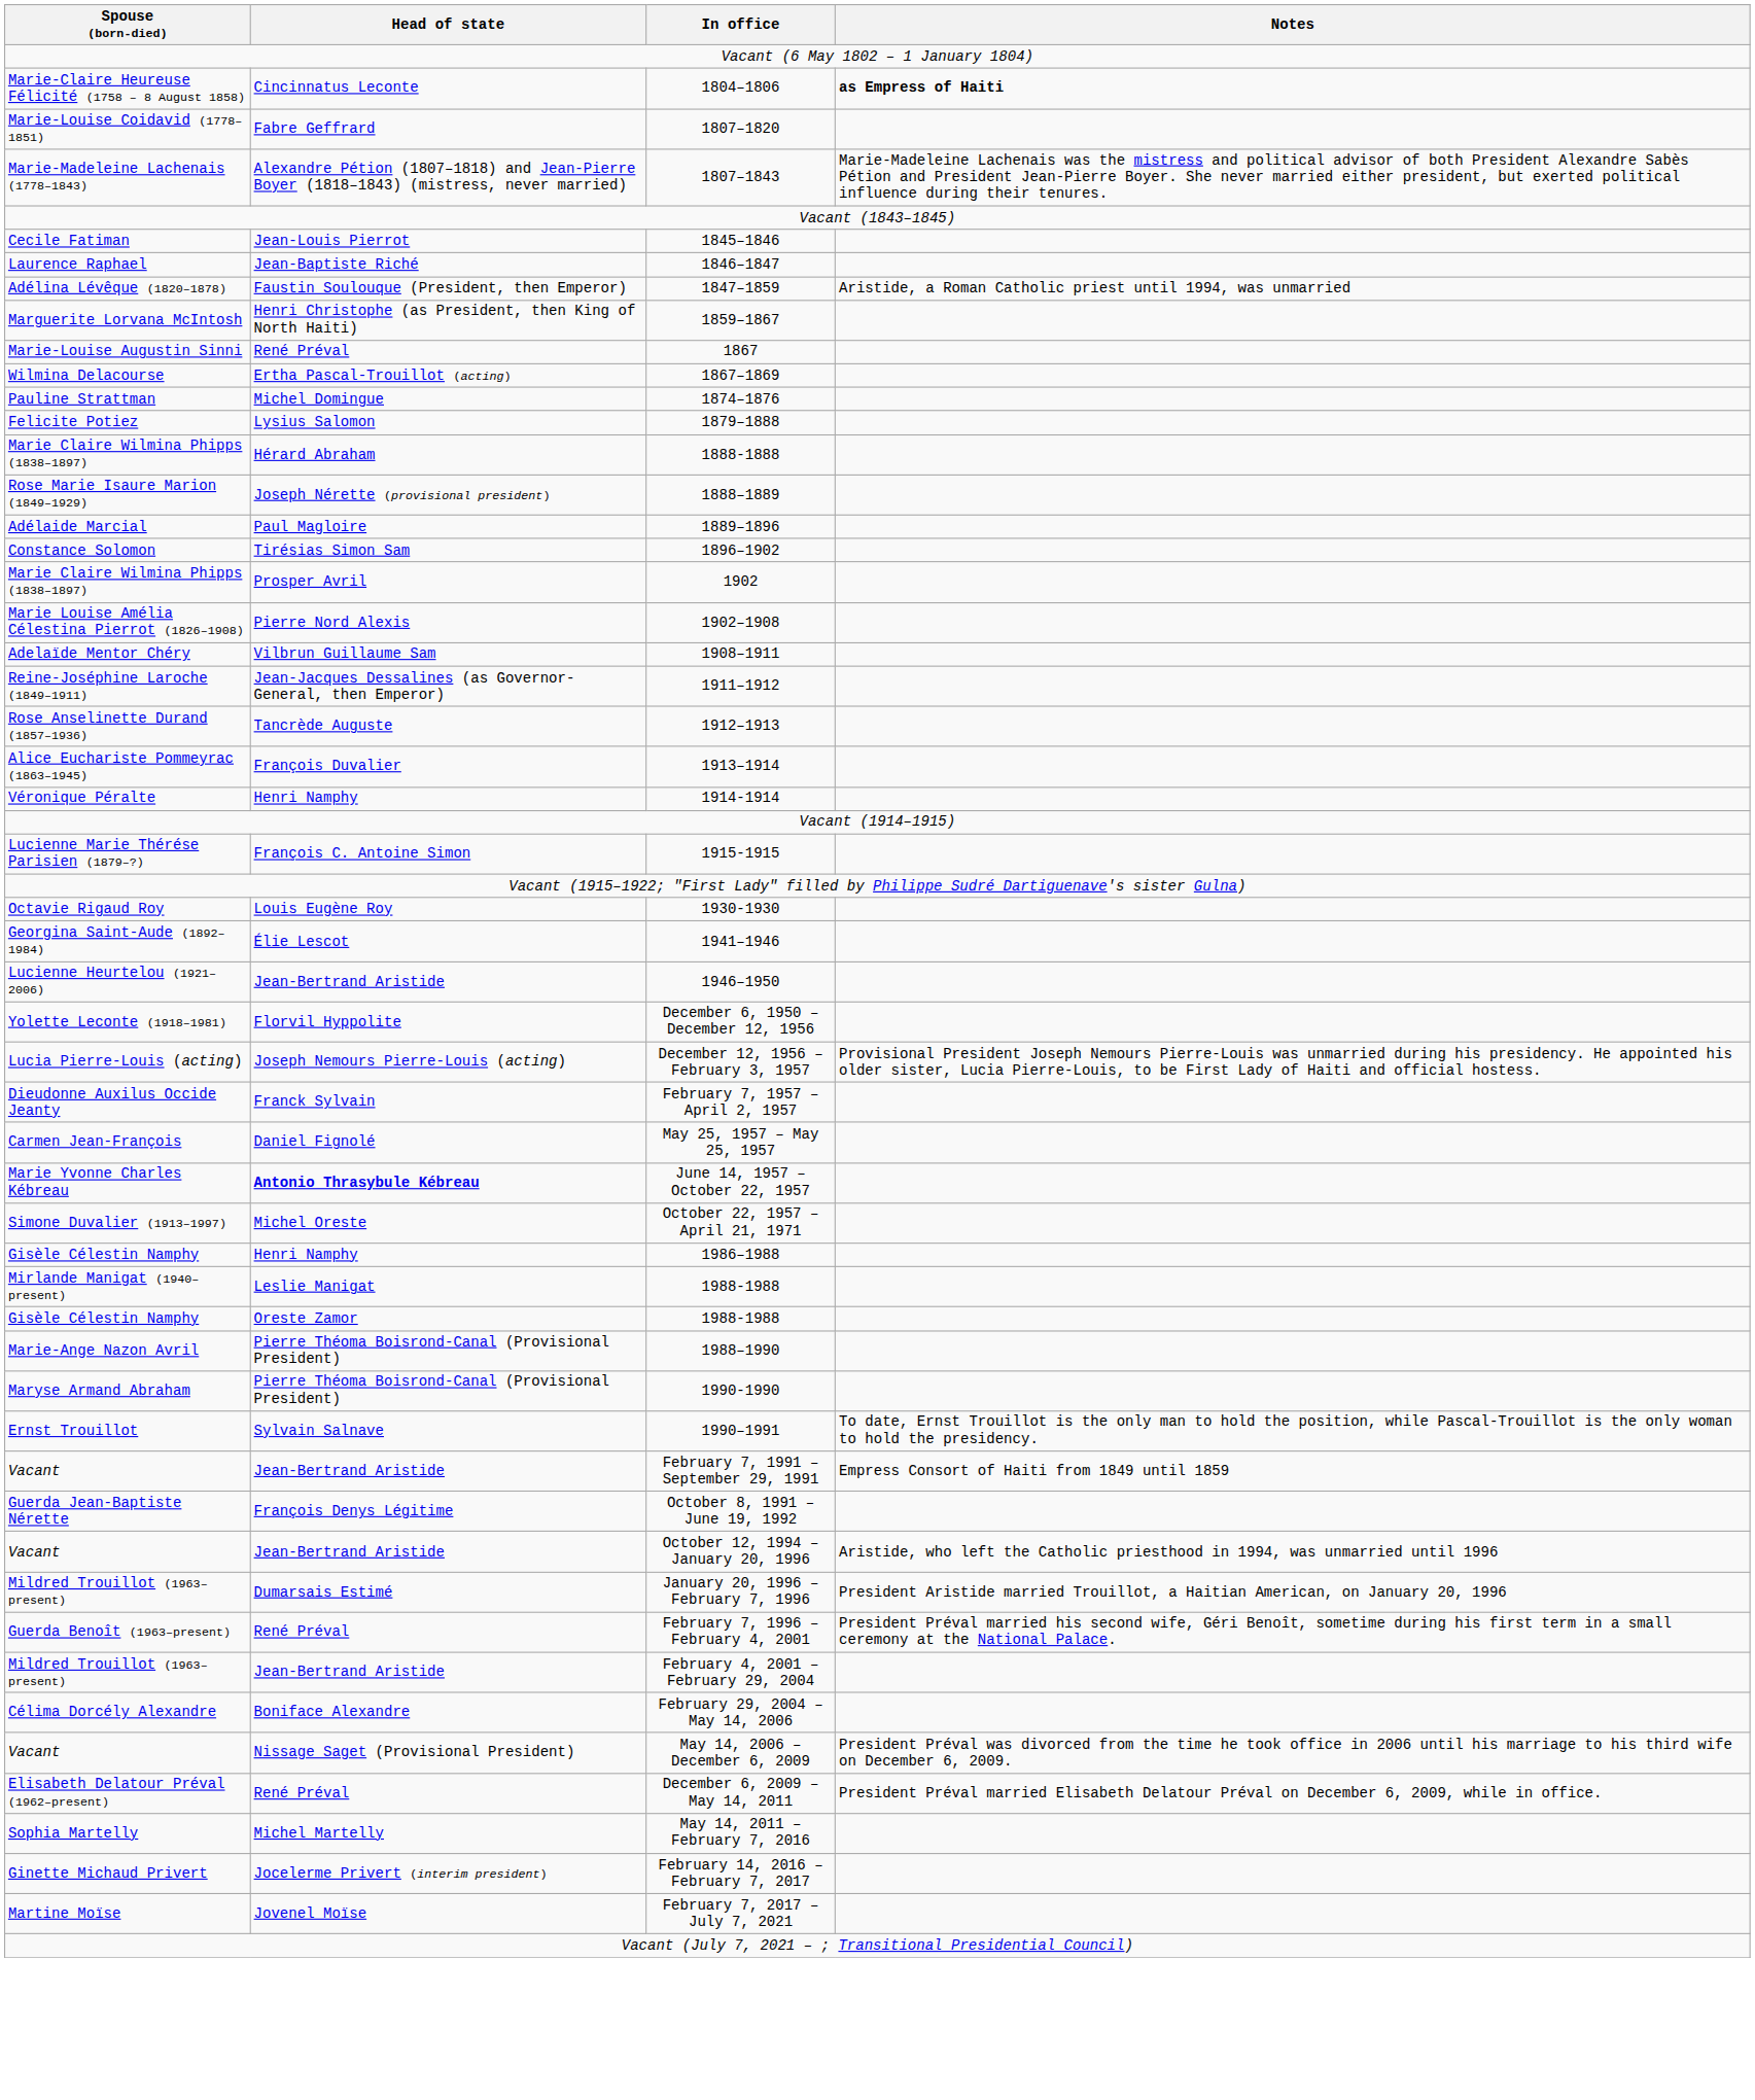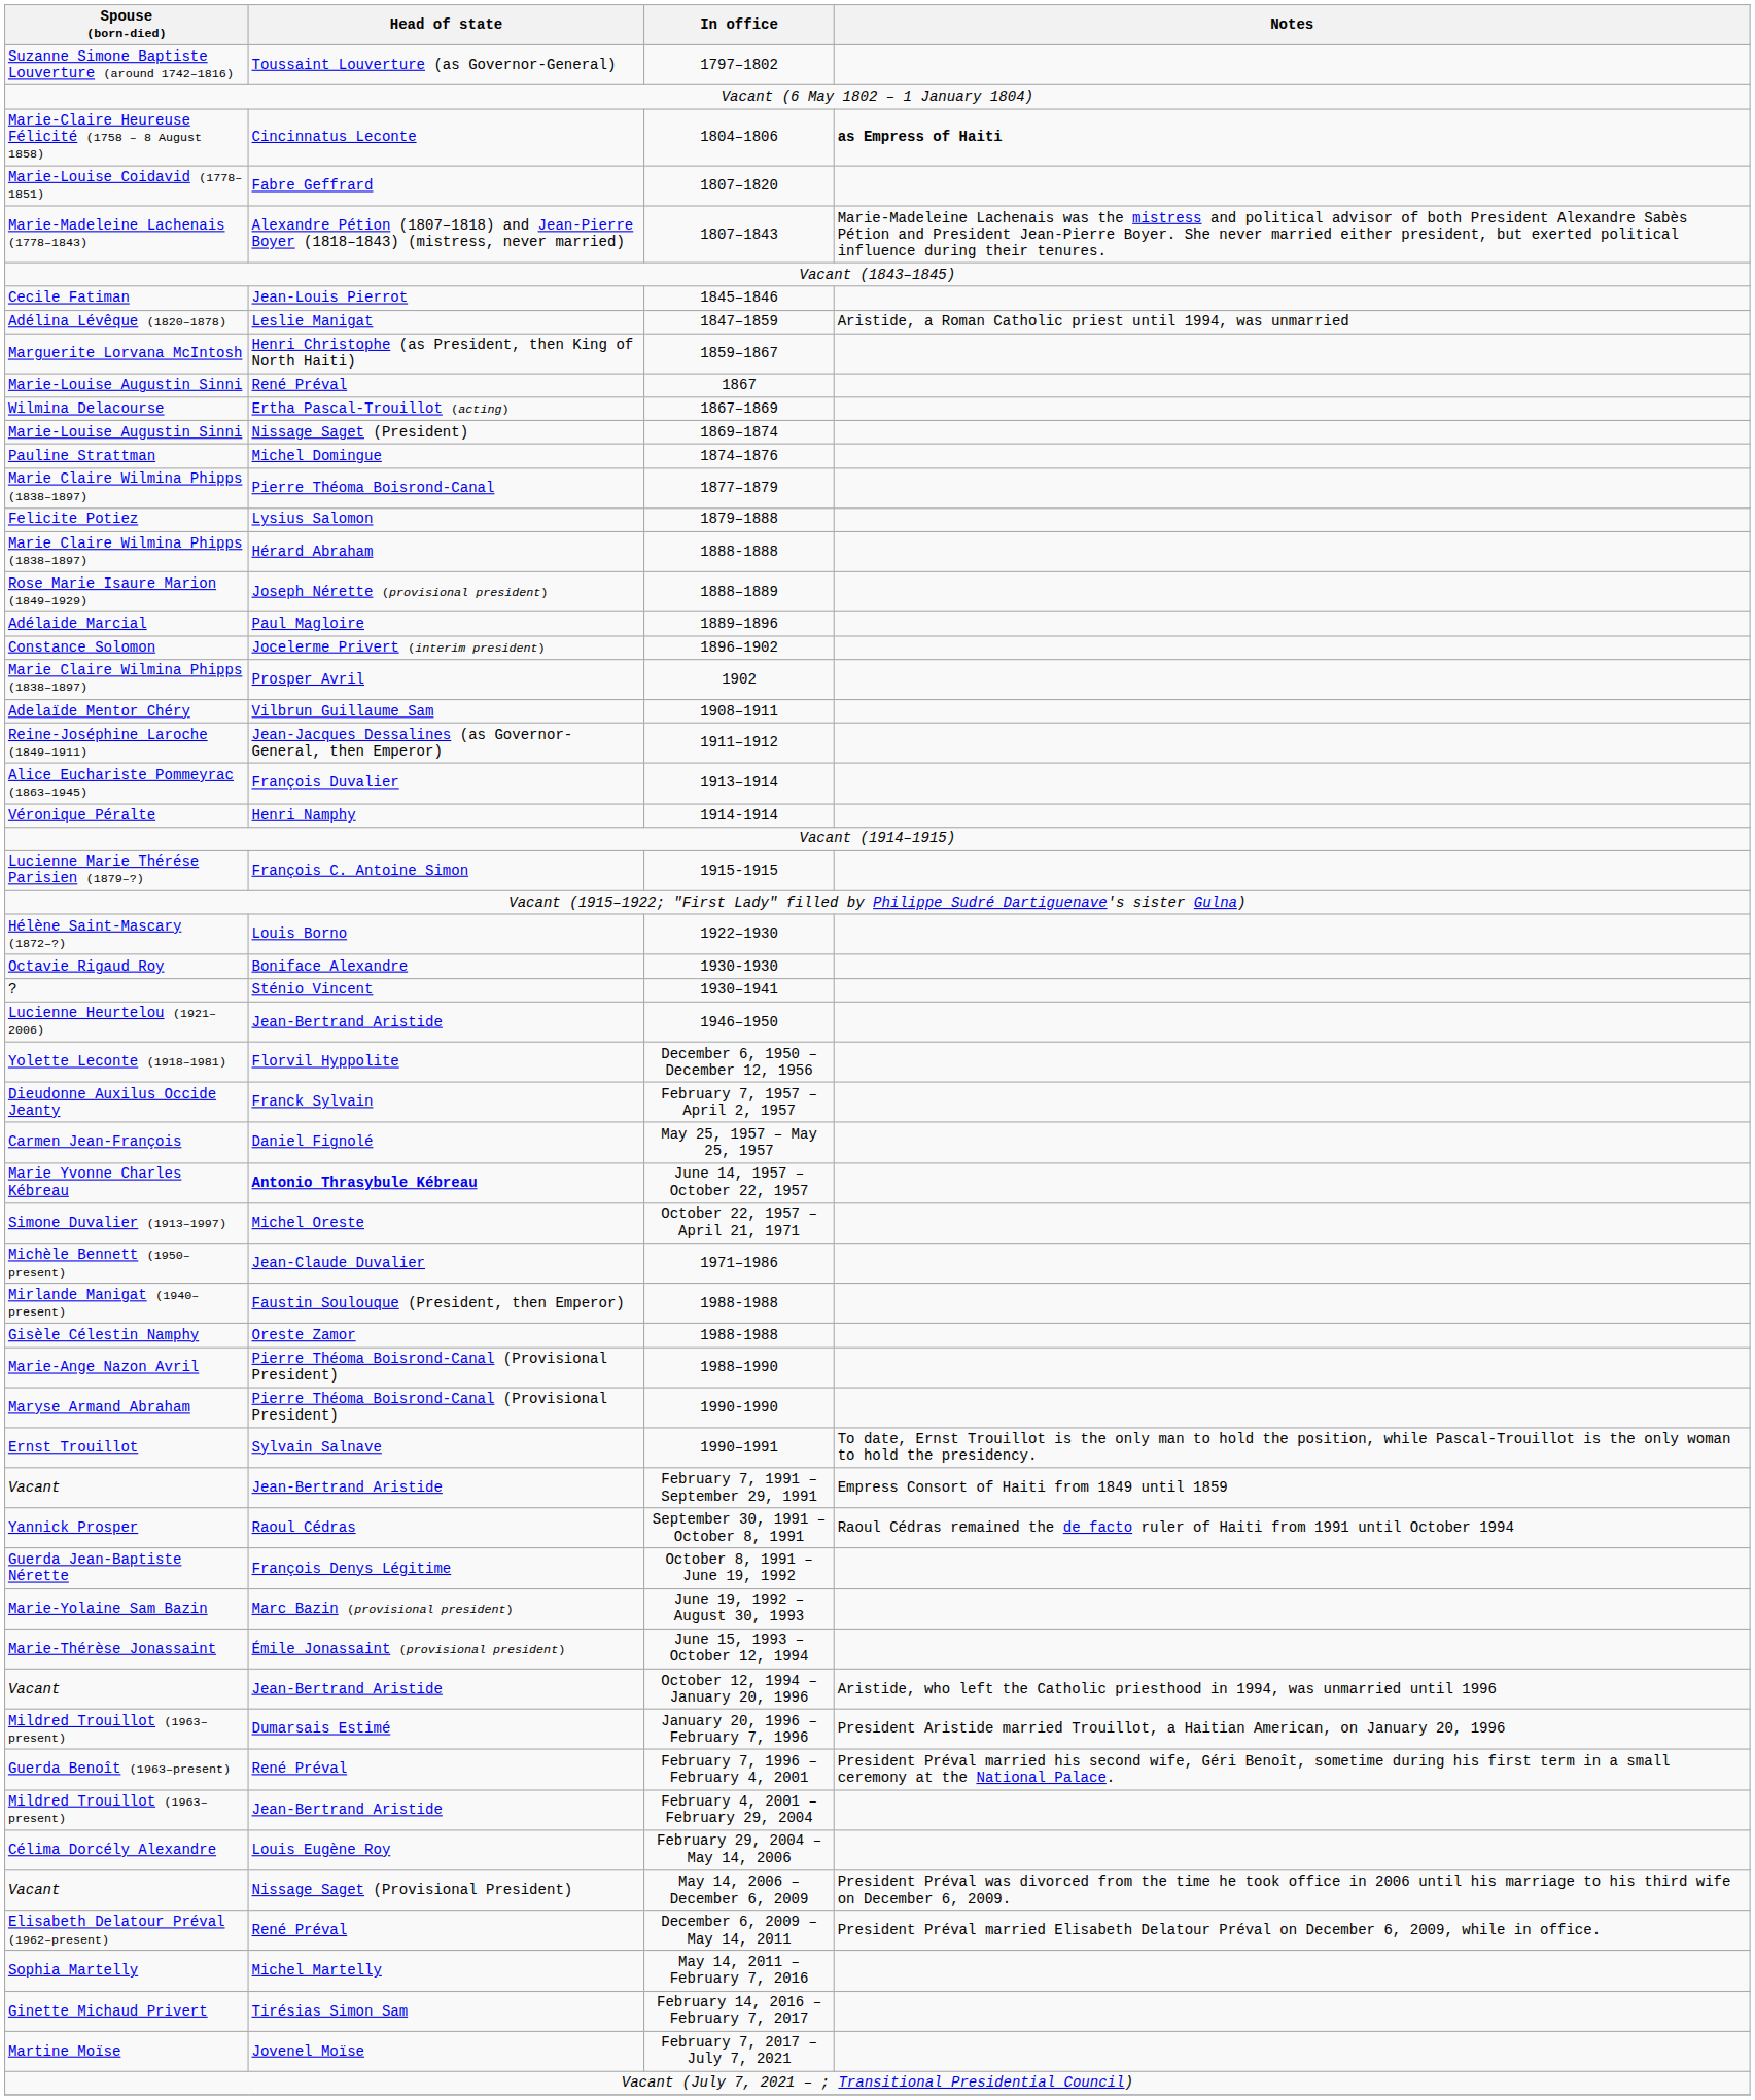+ row: Suzanne Simone Baptiste Louverture (around 1742–1816) | Toussaint Louverture (as Governor-General) | 1797–1802
- row: Laurence Raphael | Jean-Baptiste Riché | 1846–1847
1847–1859 | Head of state: Faustin Soulouque (President, then Emperor) -> Leslie Manigat
+ row: Marie-Louise Augustin Sinni | Nissage Saget (President) | 1869–1874
+ row: Marie Claire Wilmina Phipps (1838–1897) | Pierre Théoma Boisrond-Canal | 1877–1879
1896–1902 | Head of state: Tirésias Simon Sam -> Jocelerme Privert (interim president)
- row: Marie Louise Amélia Célestina Pierrot (1826–1908) | Pierre Nord Alexis | 1902–1908
- row: Rose Anselinette Durand (1857–1936) | Tancrède Auguste | 1912–1913
+ row: Hélène Saint-Mascary (1872–?) | Louis Borno | 1922–1930
1930-1930 | Head of state: Louis Eugène Roy -> Boniface Alexandre
+ row: ? | Sténio Vincent | 1930–1941
- row: Georgina Saint-Aude (1892–1984) | Élie Lescot | 1941–1946
- row: Lucia Pierre-Louis (acting) | Joseph Nemours Pierre-Louis (acting) | December 12, 1956 – February 3, 1957 | Provisional President Joseph Nemours Pierre-Louis was unmarried during his presidency. He appointed his older sister, Lucia Pierre-Louis, to be First Lady of Haiti and official hostess.
+ row: Michèle Bennett (1950–present) | Jean-Claude Duvalier | 1971–1986
- row: Gisèle Célestin Namphy | Henri Namphy | 1986–1988
Mirlande Manigat (1940–present) / 1988-1988 | Head of state: Leslie Manigat -> Faustin Soulouque (President, then Emperor)
+ row: Yannick Prosper | Raoul Cédras | September 30, 1991 – October 8, 1991 | Raoul Cédras remained the de facto ruler of Haiti from 1991 until October 1994
+ row: Marie-Yolaine Sam Bazin | Marc Bazin (provisional president) | June 19, 1992 – August 30, 1993
+ row: Marie-Thérèse Jonassaint | Émile Jonassaint (provisional president) | June 15, 1993 – October 12, 1994
February 29, 2004 – May 14, 2006 | Head of state: Boniface Alexandre -> Louis Eugène Roy
February 14, 2016 – February 7, 2017 | Head of state: Jocelerme Privert (interim president) -> Tirésias Simon Sam
